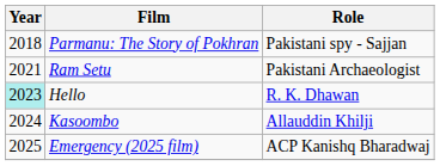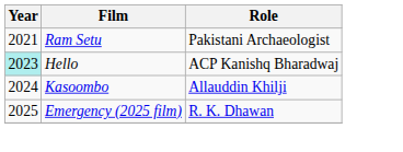- row: 2018 | Parmanu: The Story of Pokhran | Pakistani spy - Sajjan
Hello | Role: R. K. Dhawan -> ACP Kanishq Bharadwaj
Emergency (2025 film) | Role: ACP Kanishq Bharadwaj -> R. K. Dhawan
